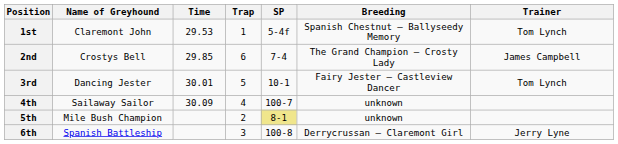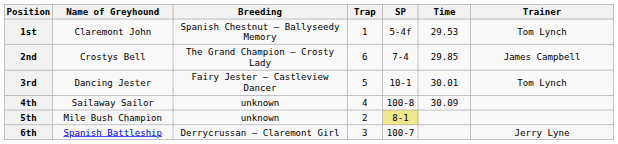columns swapped: Breeding <-> Time
4th | SP: 100-7 -> 100-8
6th | SP: 100-8 -> 100-7
